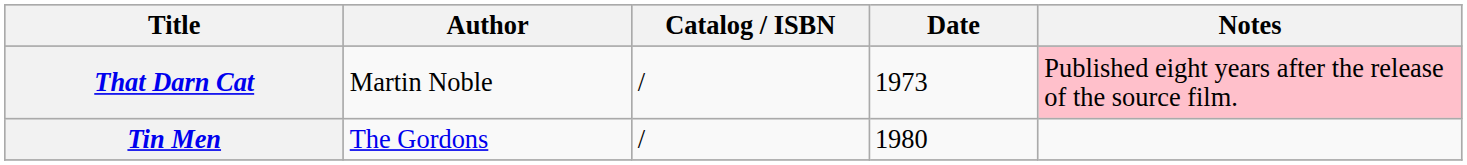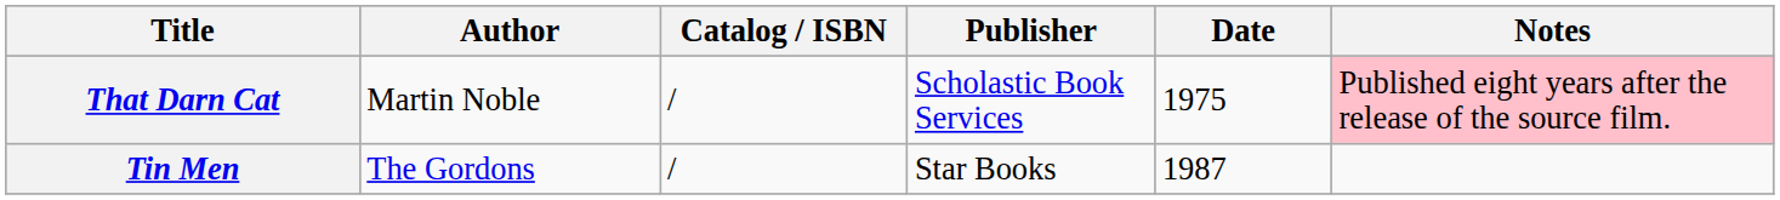+ column: Publisher | Scholastic Book Services | Star Books
That Darn Cat | Date: 1973 -> 1975
Tin Men | Date: 1980 -> 1987
